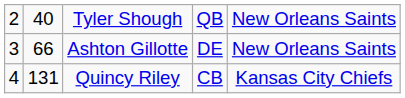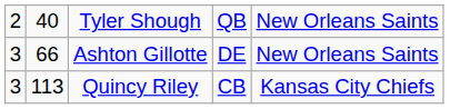Quincy Riley | column 1: 4 -> 3
Quincy Riley | column 2: 131 -> 113
